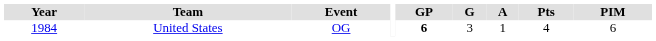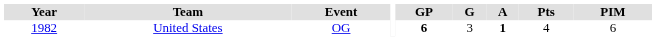United States | Year: 1984 -> 1982
United States | A: normal -> bold
